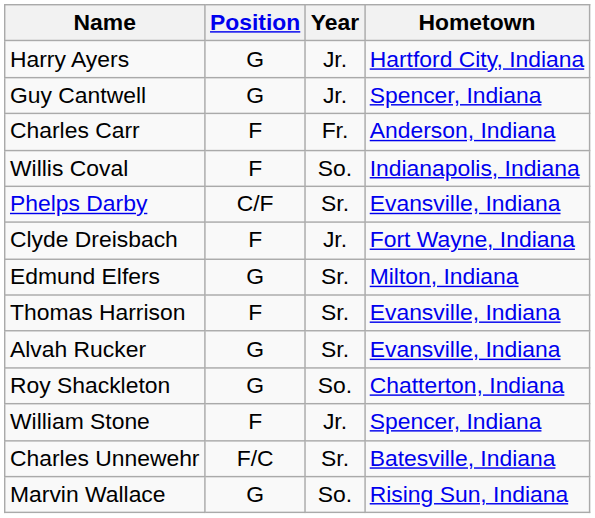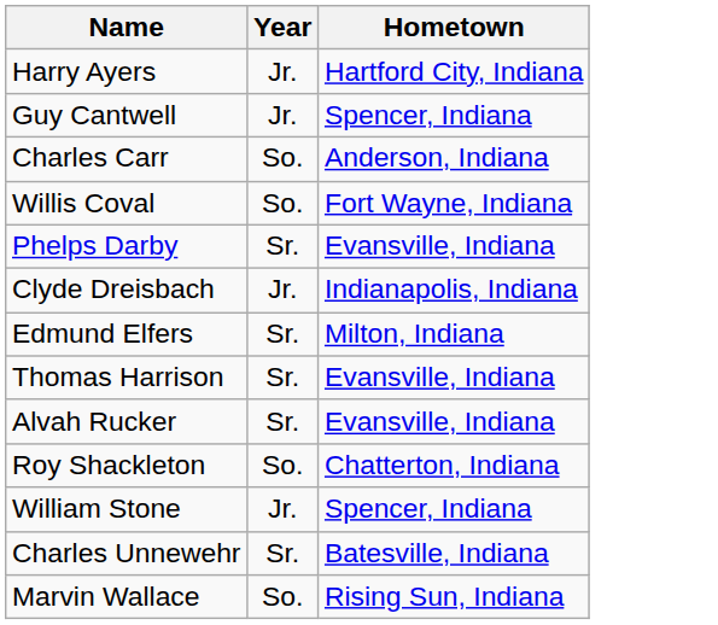- column: Position | G | G | F | F | C/F | F | G | F | G | G | F | F/C | G
Charles Carr | Year: Fr. -> So.
Willis Coval | Hometown: Indianapolis, Indiana -> Fort Wayne, Indiana
Clyde Dreisbach | Hometown: Fort Wayne, Indiana -> Indianapolis, Indiana
